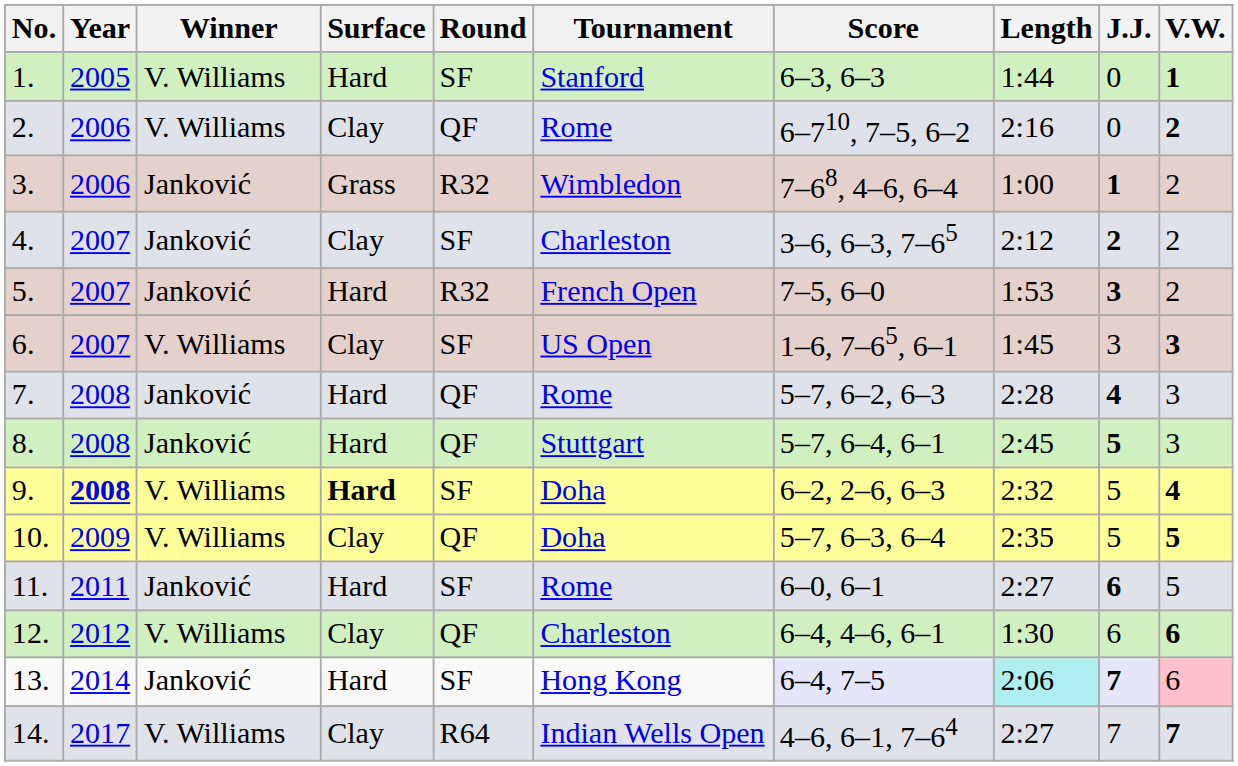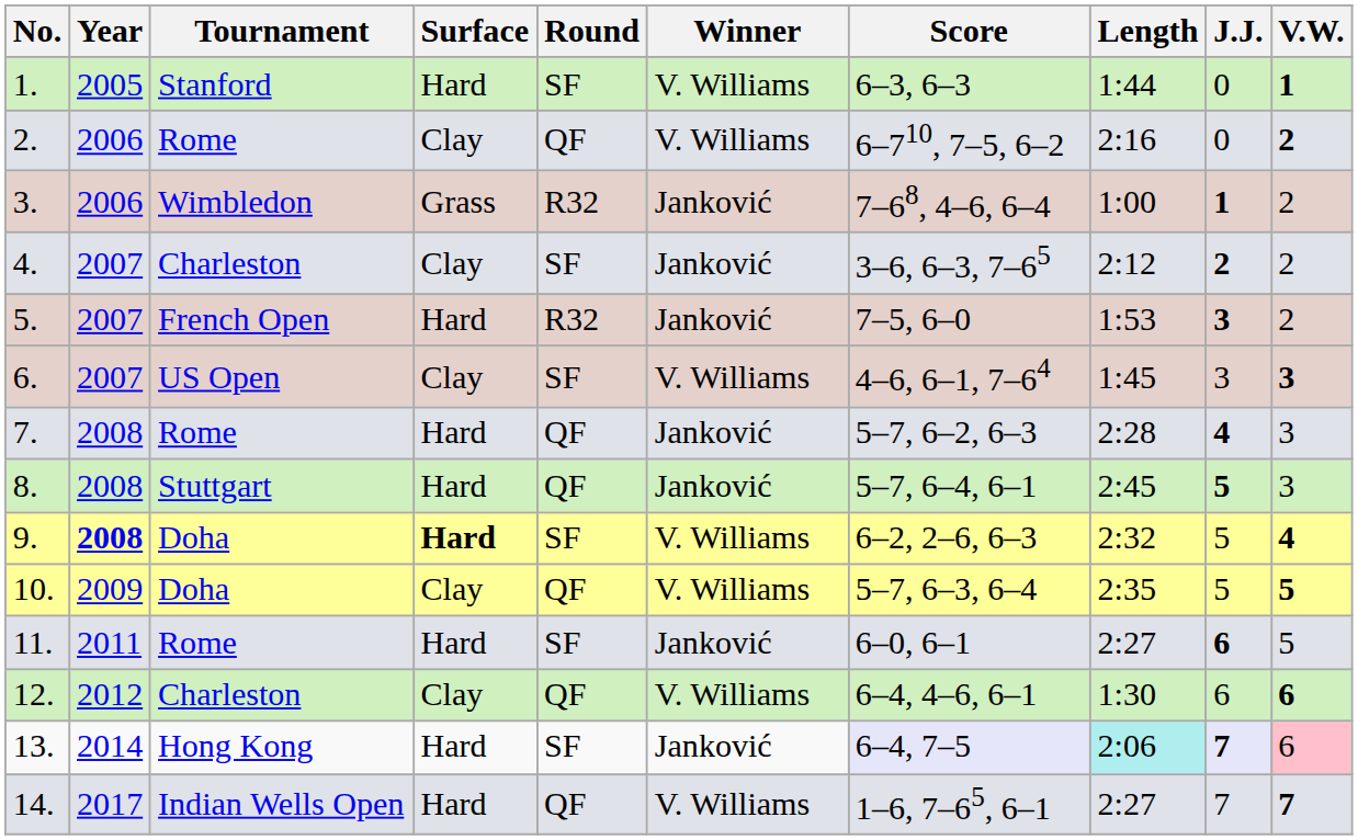columns swapped: Tournament <-> Winner
6. | Score: 1–6, 7–65, 6–1 -> 4–6, 6–1, 7–64
14. | Surface: Clay -> Hard
14. | Round: R64 -> QF
14. | Score: 4–6, 6–1, 7–64 -> 1–6, 7–65, 6–1
